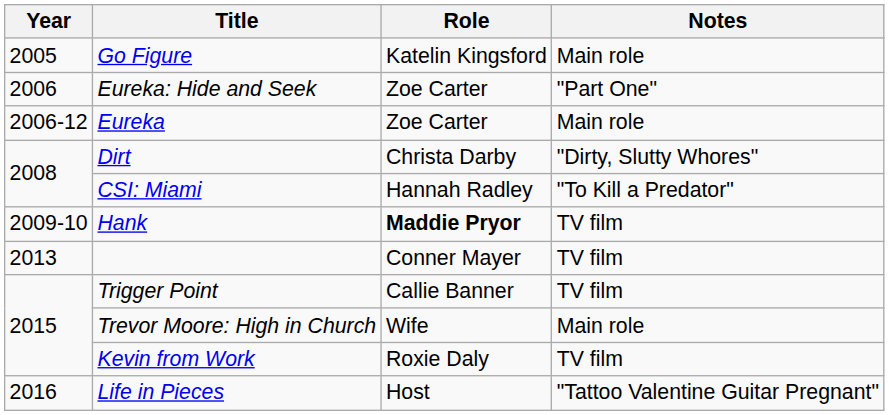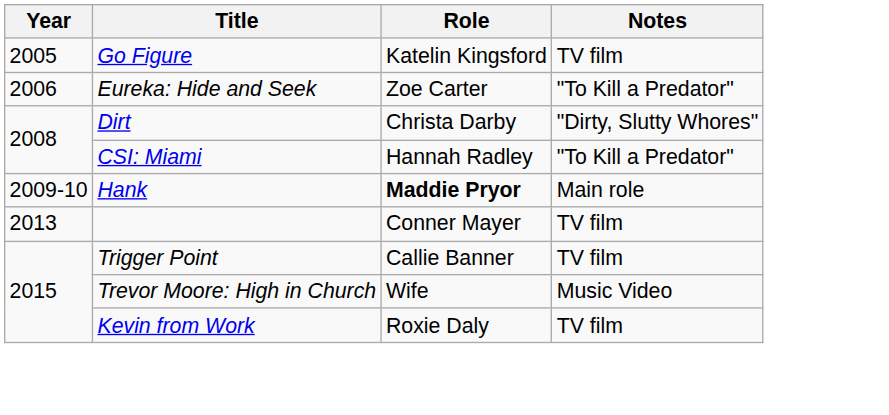Go Figure | Notes: Main role -> TV film
Eureka: Hide and Seek | Notes: "Part One" -> "To Kill a Predator"
- row: 2006-12 | Eureka | Zoe Carter | Main role
Hank | Notes: TV film -> Main role
Trevor Moore: High in Church | Notes: Main role -> Music Video
- row: 2016 | Life in Pieces | Host | "Tattoo Valentine Guitar Pregnant"
